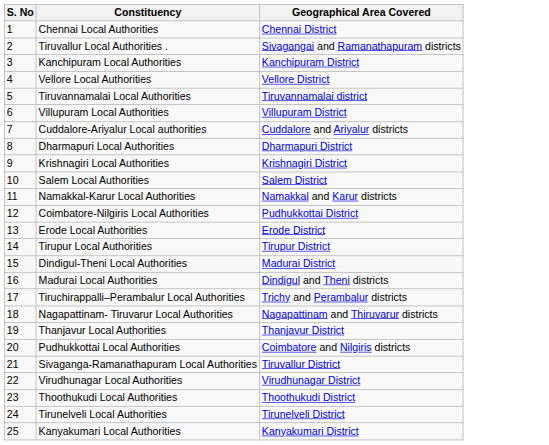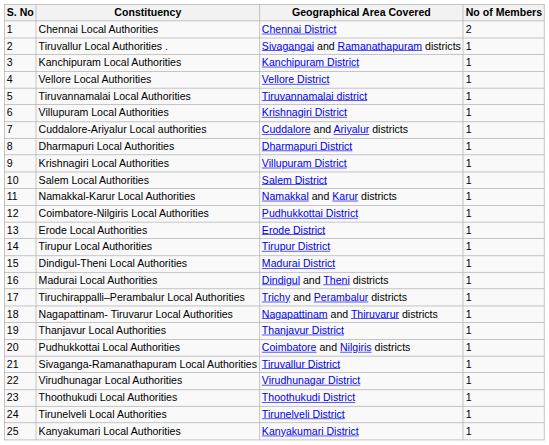+ column: No of Members | 2 | 1 | 1 | 1 | 1 | 1 | 1 | 1 | 1 | 1 | 1 | 1 | 1 | 1 | 1 | 1 | 1 | 1 | 1 | 1 | 1 | 1 | 1 | 1 | 1
Villupuram Local Authorities | Geographical Area Covered: Villupuram District -> Krishnagiri District
Krishnagiri Local Authorities | Geographical Area Covered: Krishnagiri District -> Villupuram District
